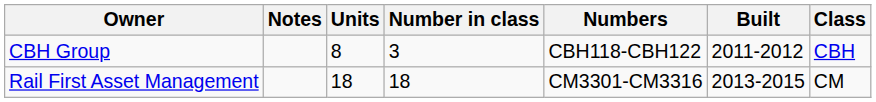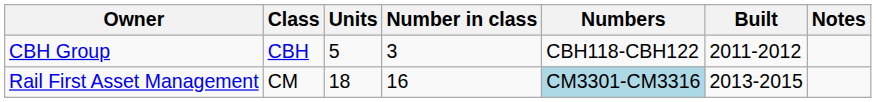columns swapped: Class <-> Notes
CBH Group | Units: 8 -> 5
Rail First Asset Management | Number in class: 18 -> 16
Rail First Asset Management | Numbers: no background -> lightblue background
